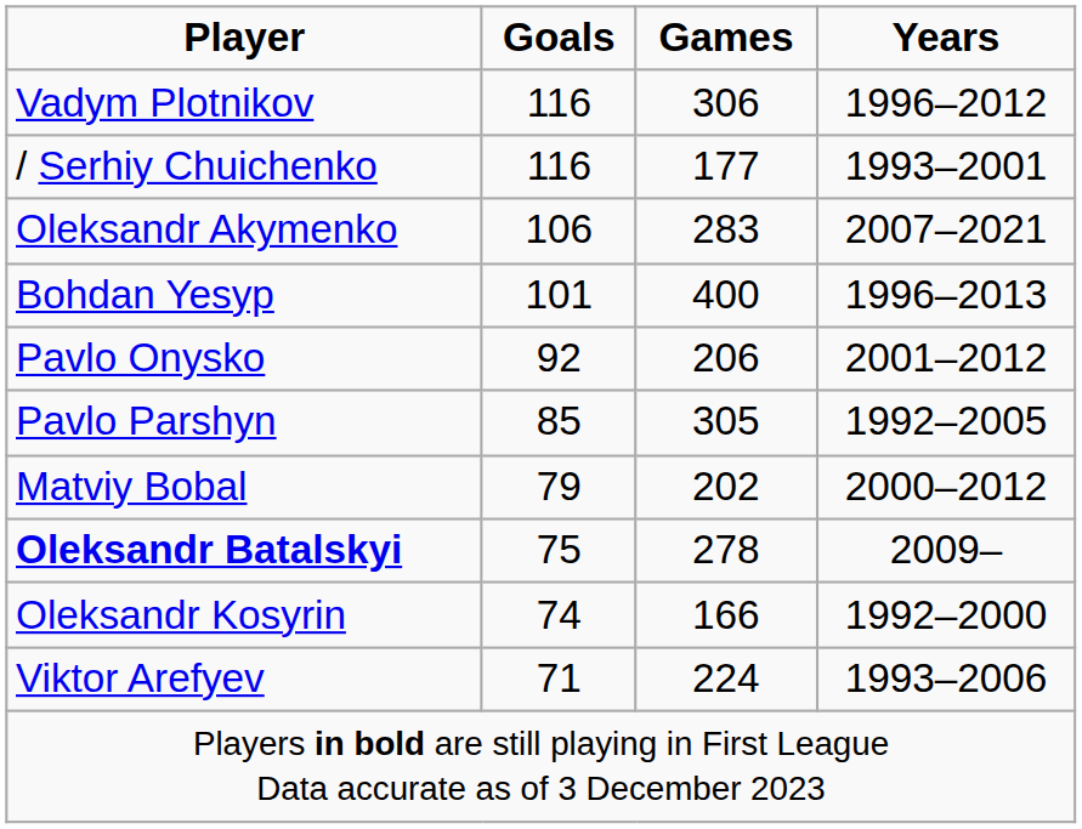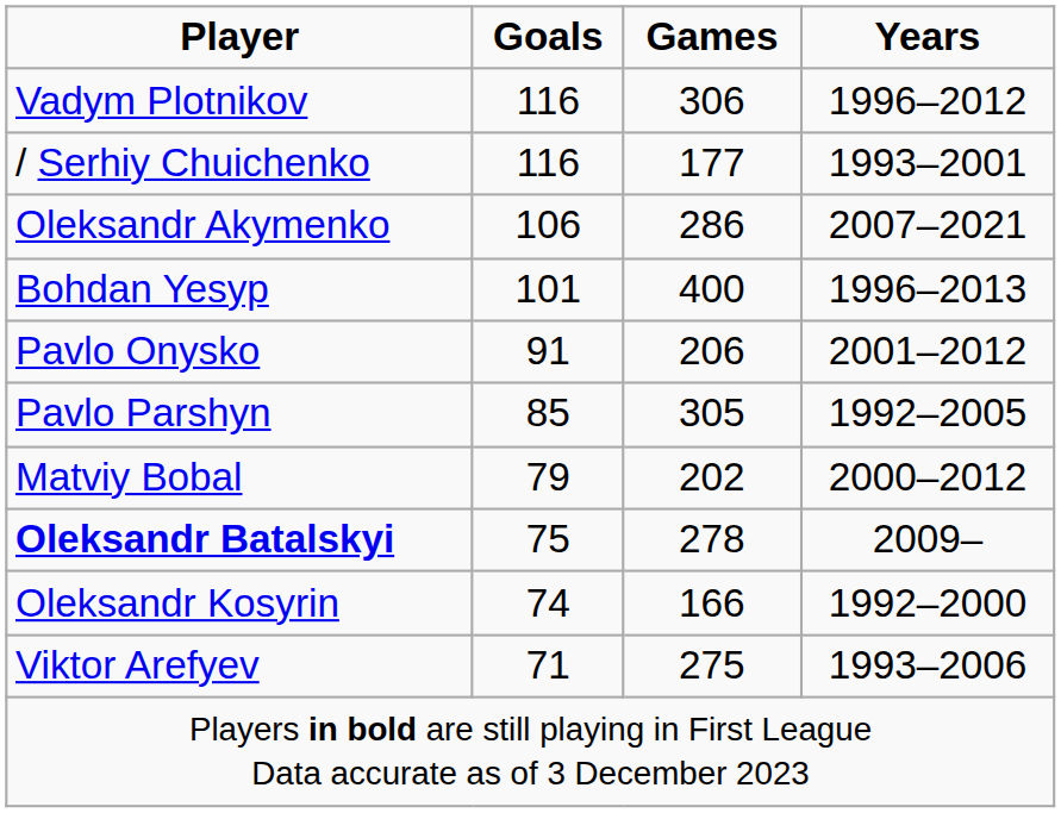Oleksandr Akymenko | Games: 283 -> 286
Pavlo Onysko | Goals: 92 -> 91
Viktor Arefyev | Games: 224 -> 275
